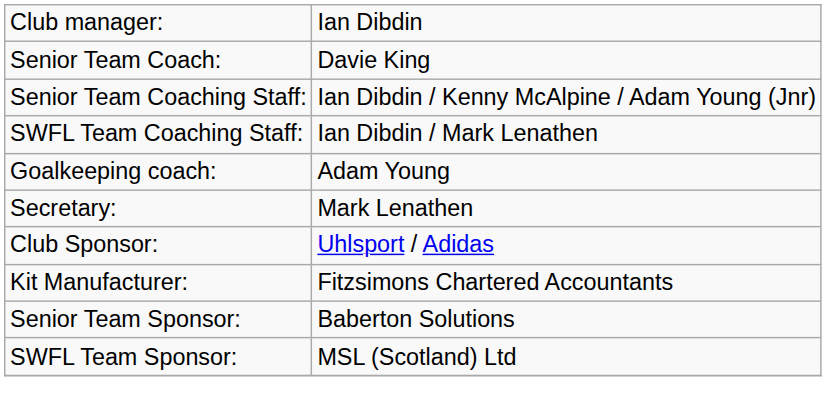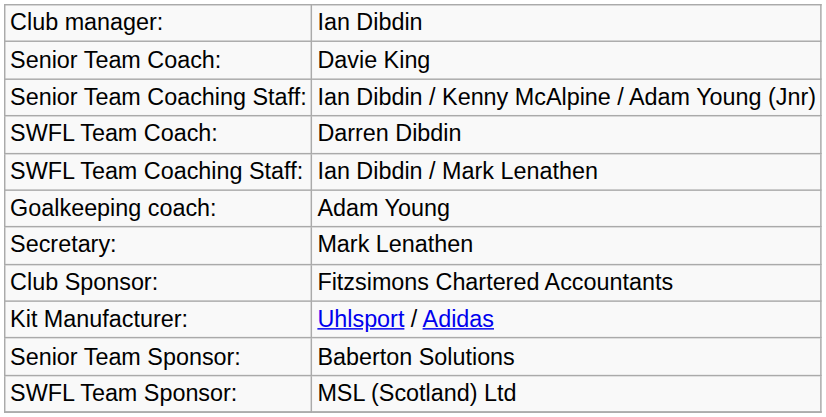+ row: SWFL Team Coach: | Darren Dibdin
Club Sponsor: | column 2: Uhlsport / Adidas -> Fitzsimons Chartered Accountants
Kit Manufacturer: | column 2: Fitzsimons Chartered Accountants -> Uhlsport / Adidas
